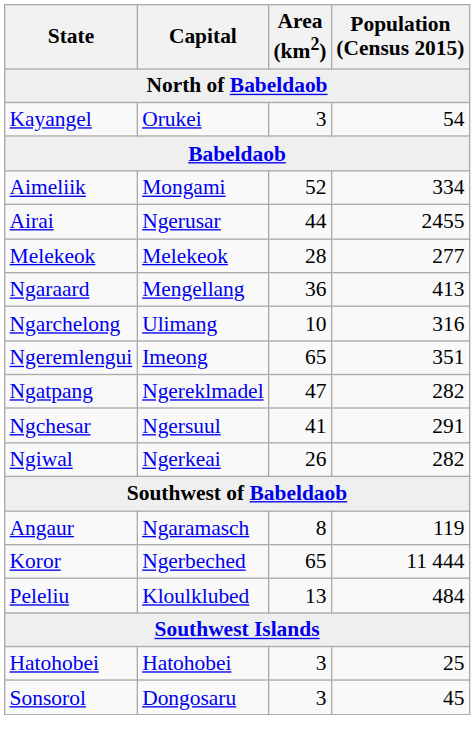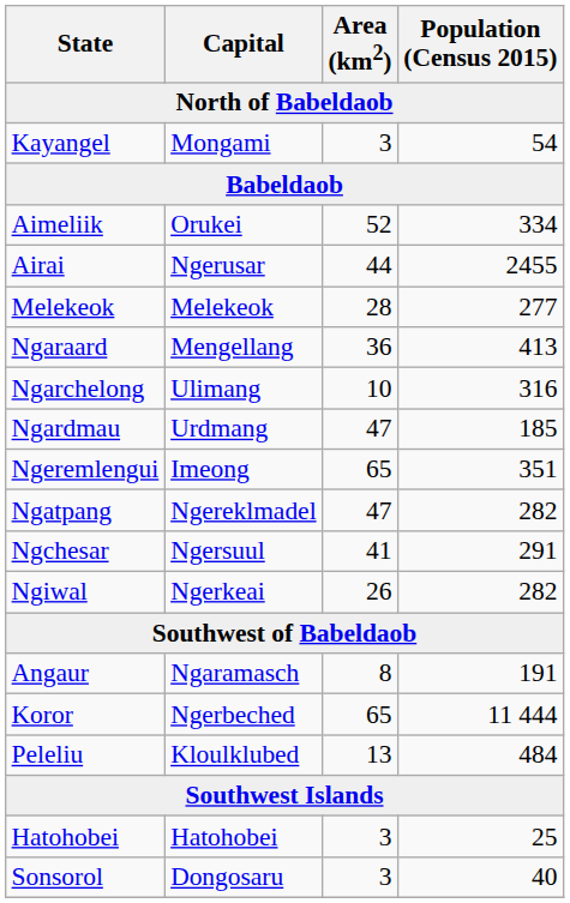Kayangel | Capital: Orukei -> Mongami
Aimeliik | Capital: Mongami -> Orukei
+ row: Ngardmau | Urdmang | 47 | 185
Angaur | Population (Census 2015): 119 -> 191
Sonsorol | Population (Census 2015): 45 -> 40
